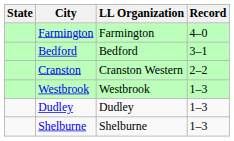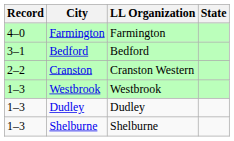columns swapped: State <-> Record
